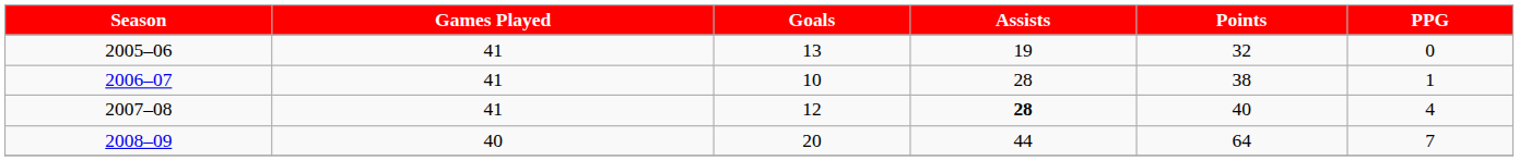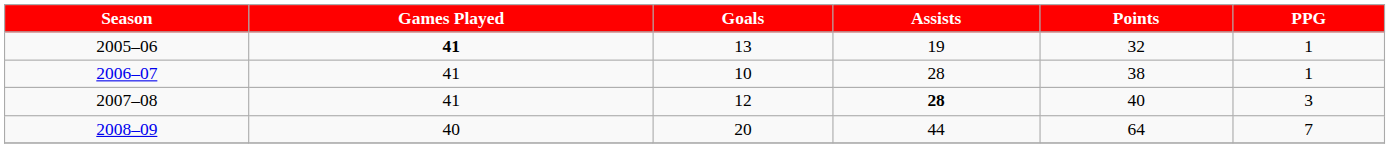2005–06 | Games Played: normal -> bold
2005–06 | PPG: 0 -> 1
2007–08 | PPG: 4 -> 3
